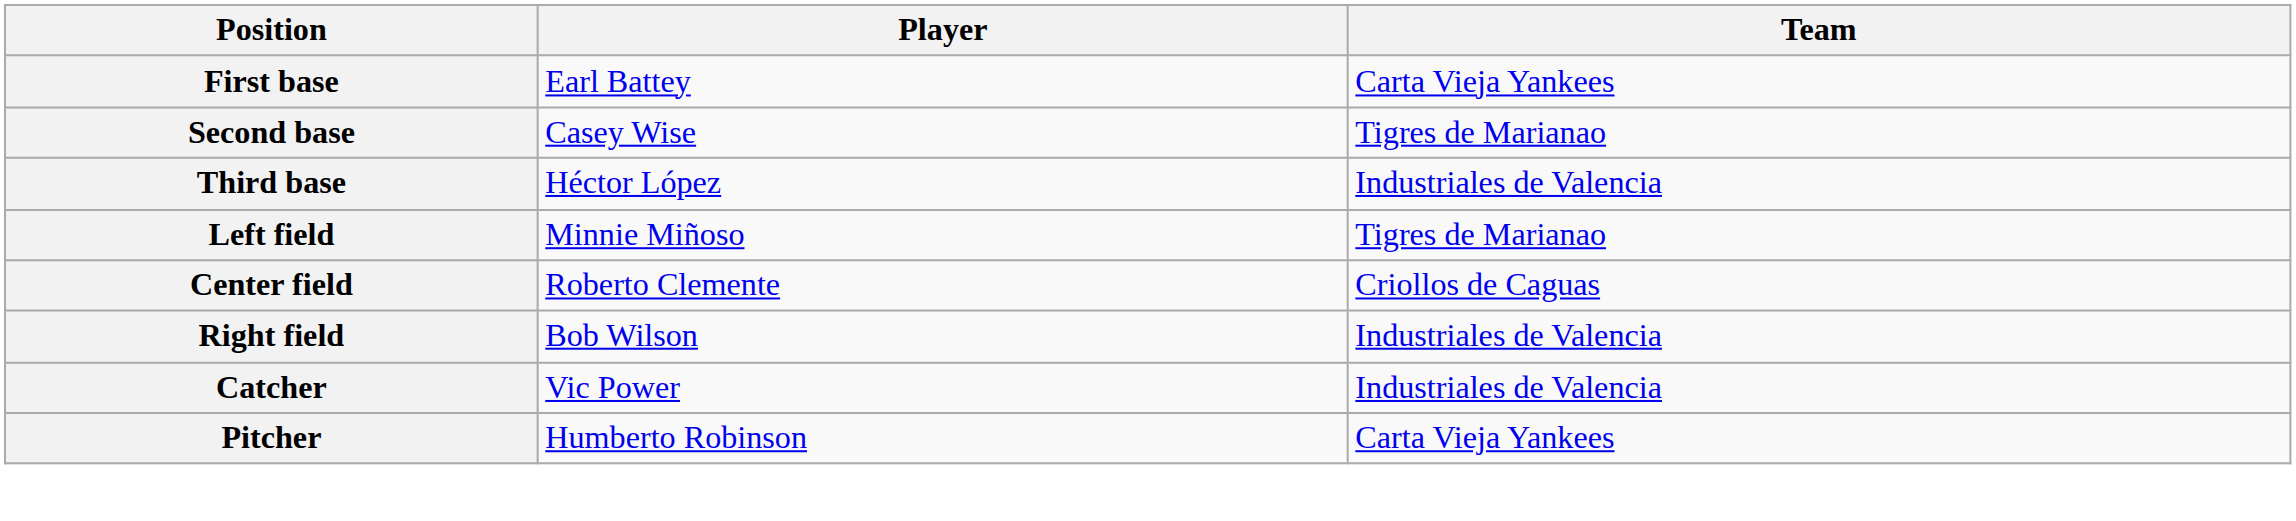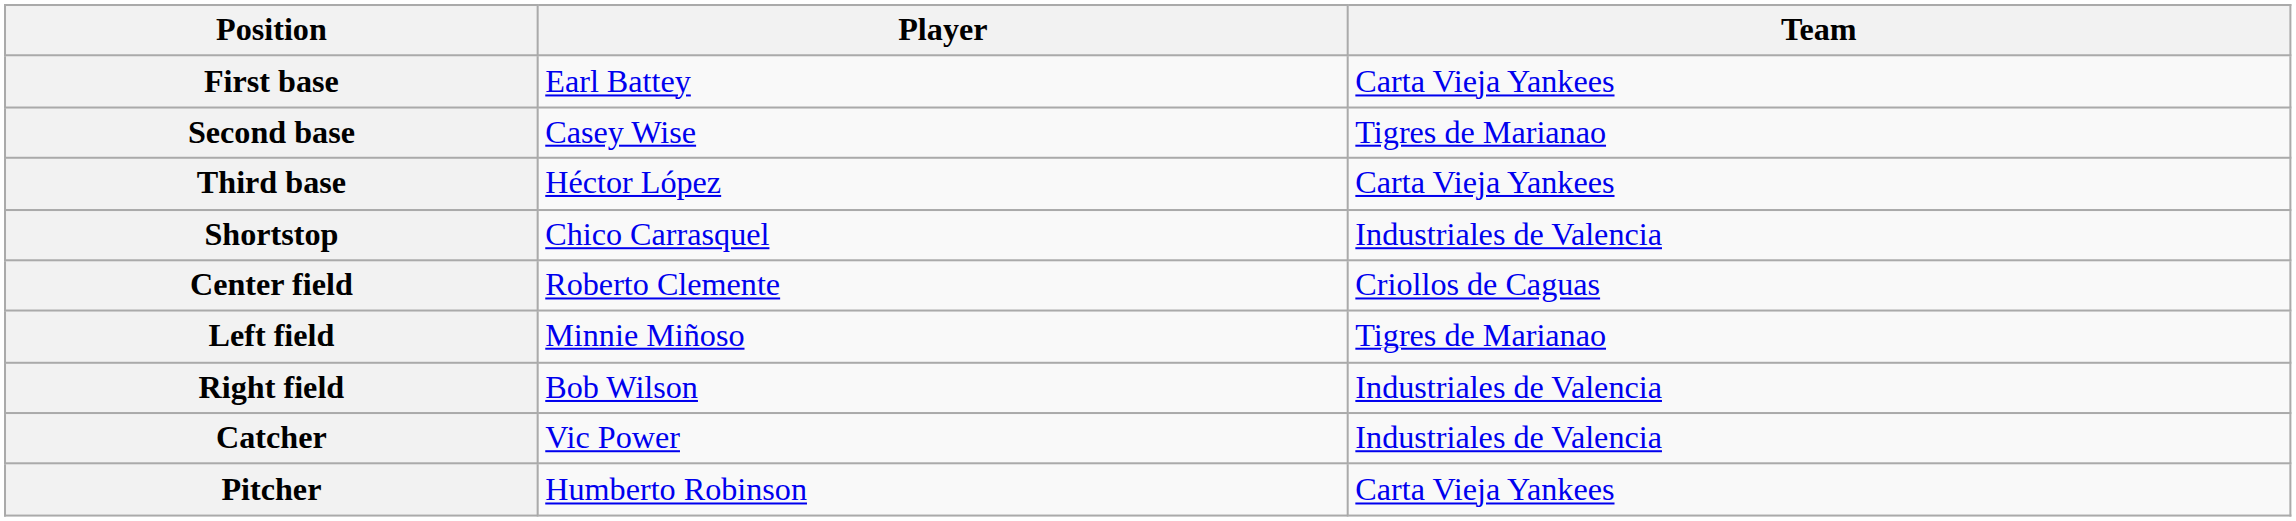Third base | Team: Industriales de Valencia -> Carta Vieja Yankees
+ row: Shortstop | Chico Carrasquel | Industriales de Valencia
rows swapped: Left field <-> Center field
